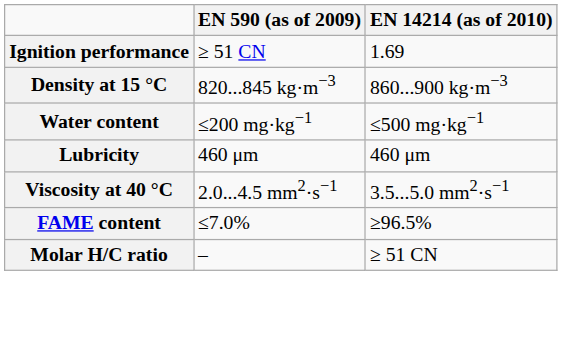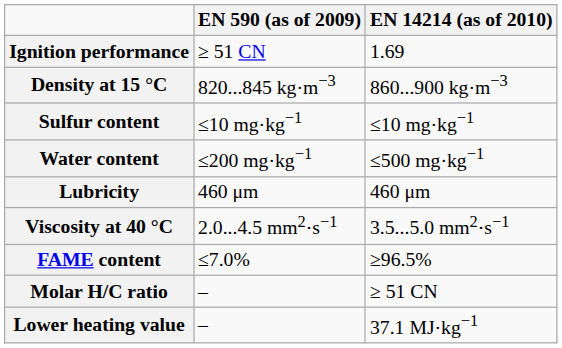+ row: Sulfur content | ≤10 mg·kg−1 | ≤10 mg·kg−1
+ row: Lower heating value | – | 37.1 MJ·kg−1
